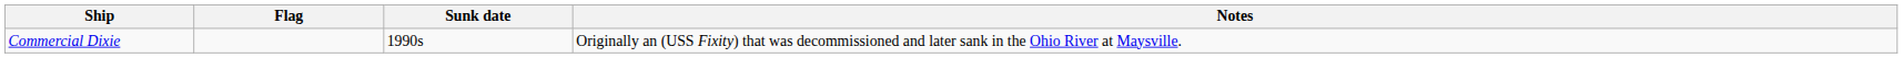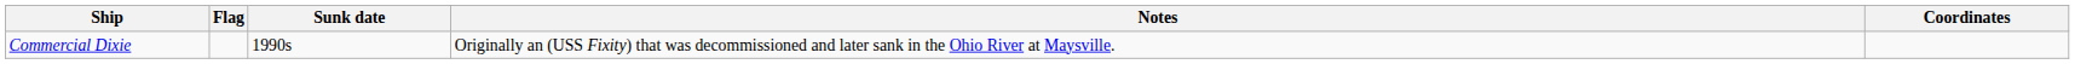+ column: Coordinates
